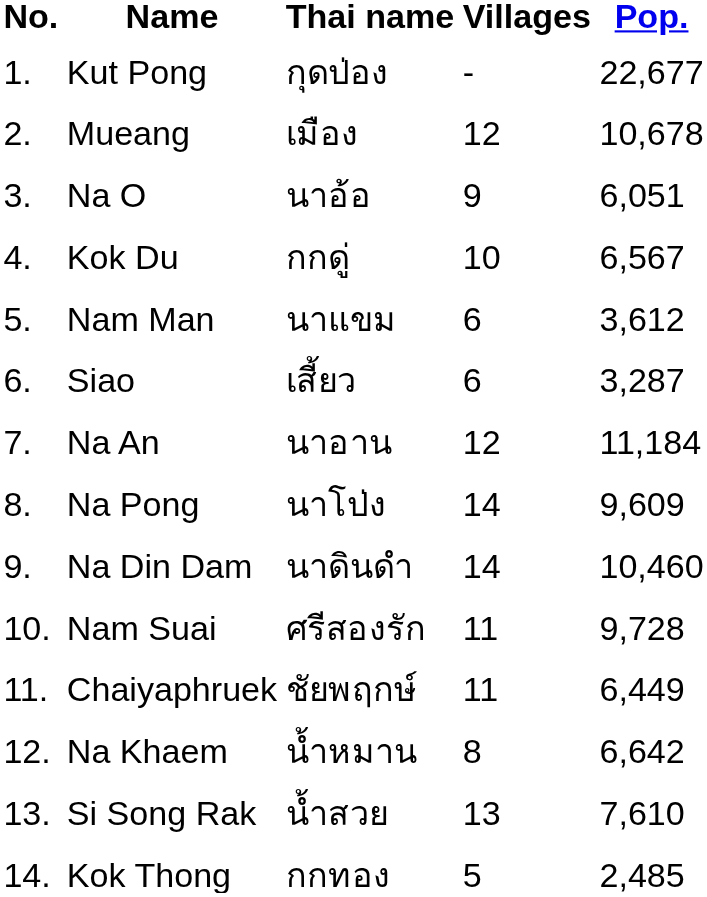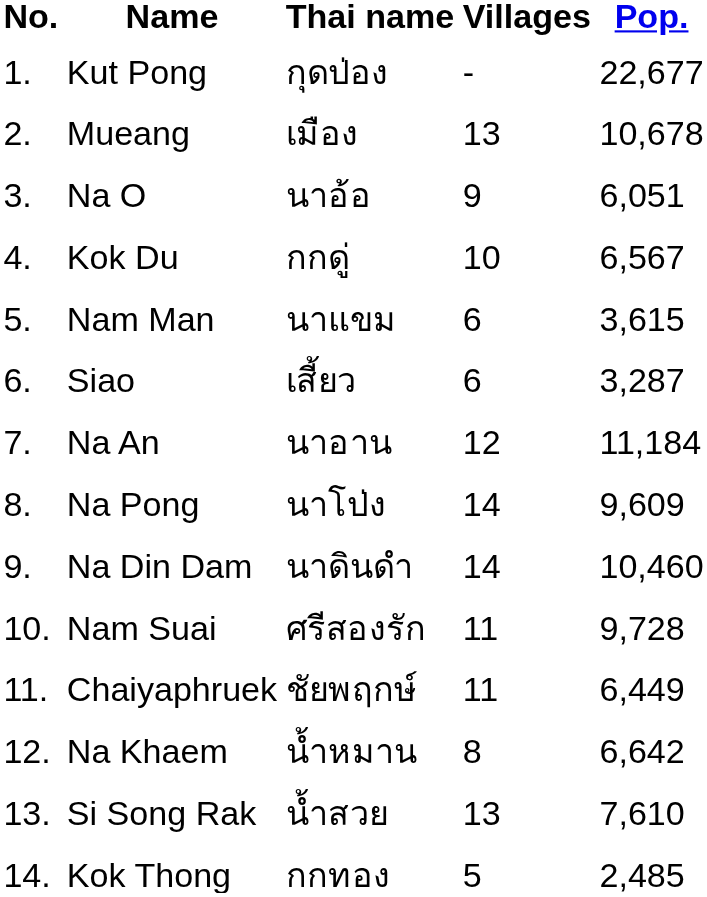Mueang | Villages: 12 -> 13
Nam Man | Pop.: 3,612 -> 3,615
